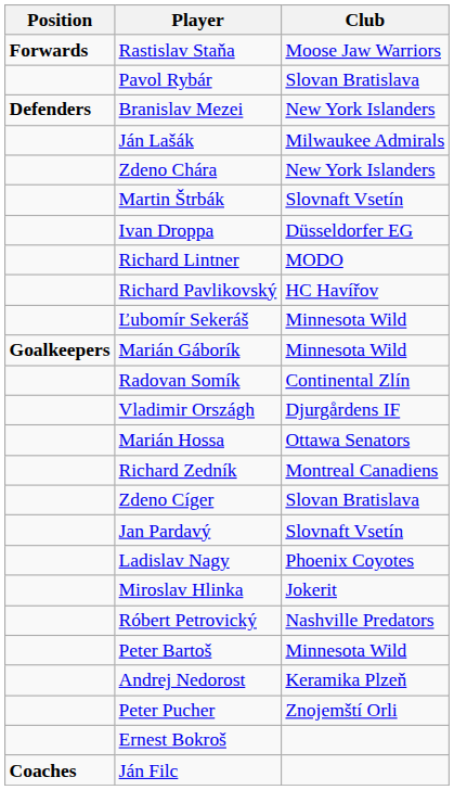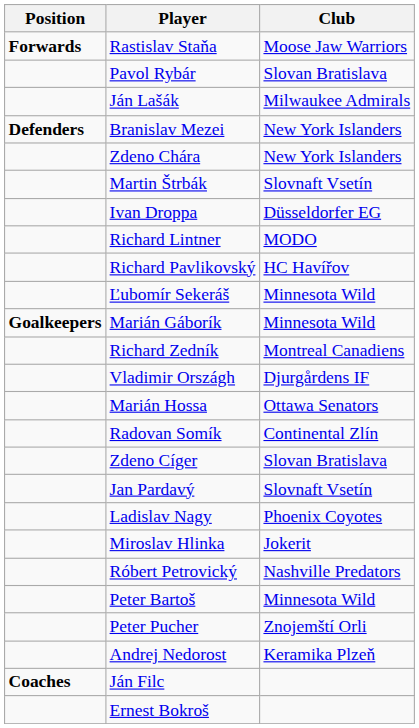rows swapped: Ján Lašák <-> Branislav Mezei
rows swapped: Radovan Somík <-> Richard Zedník
rows swapped: Andrej Nedorost <-> Peter Pucher
rows swapped: Ján Filc <-> Ernest Bokroš
